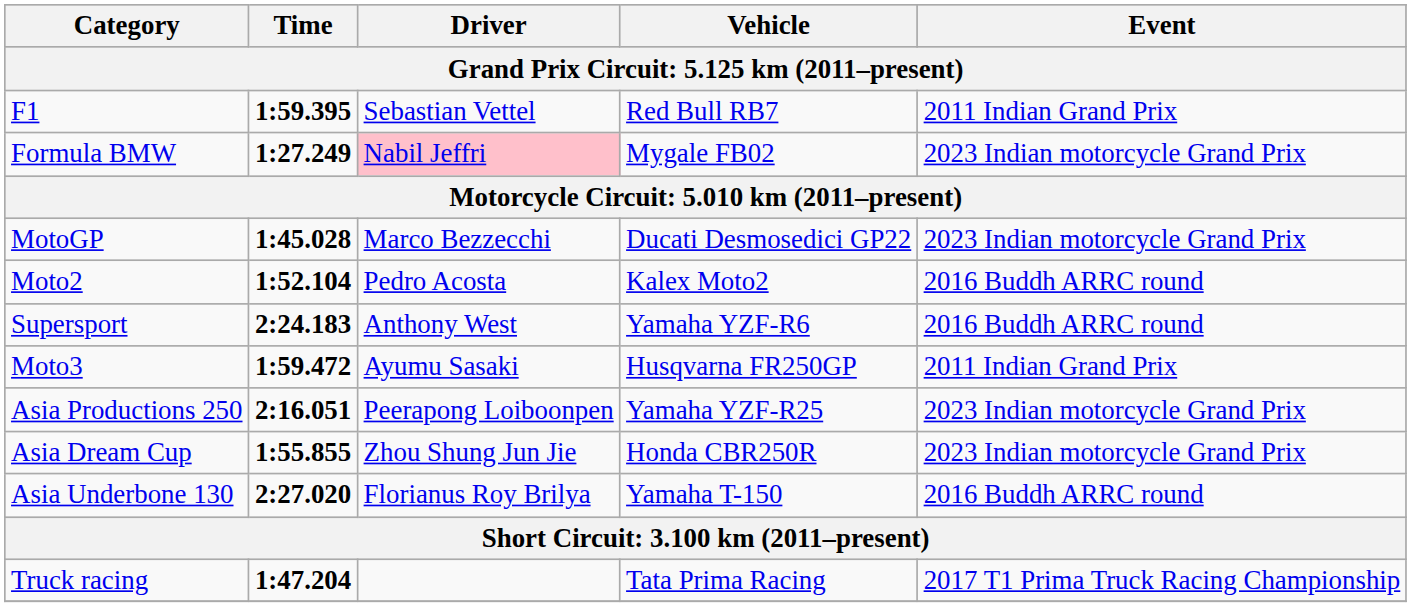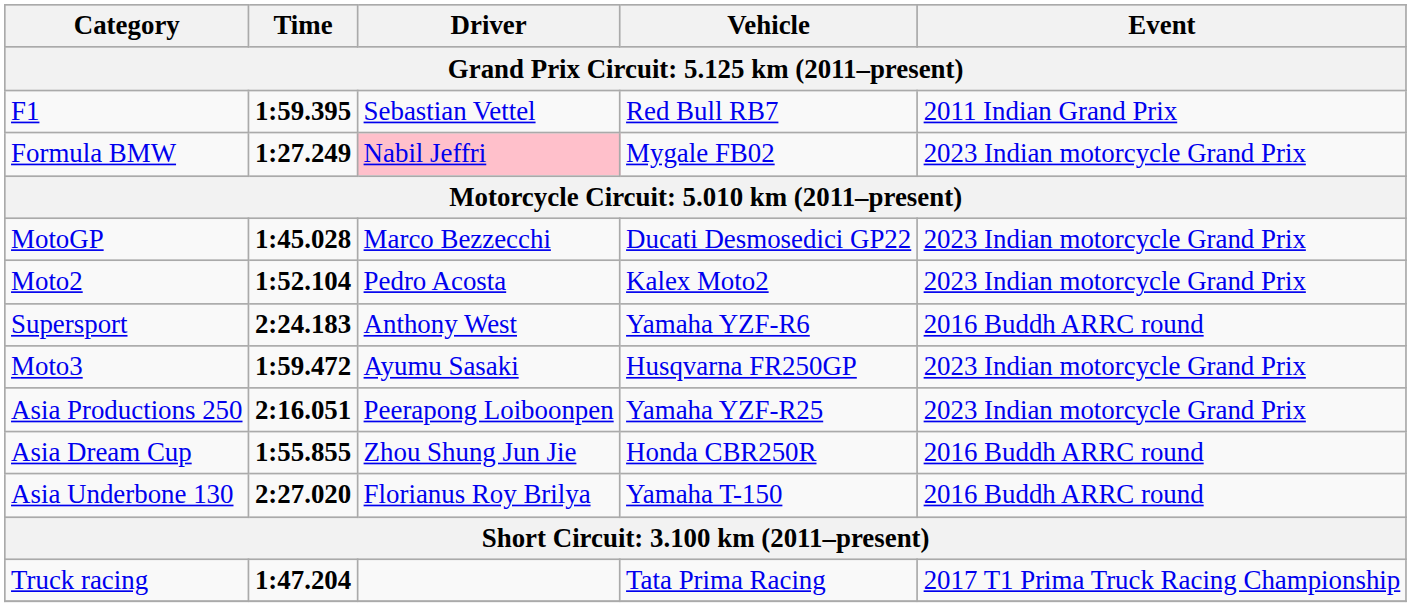Moto2 | Event: 2016 Buddh ARRC round -> 2023 Indian motorcycle Grand Prix
Moto3 | Event: 2011 Indian Grand Prix -> 2023 Indian motorcycle Grand Prix
Asia Dream Cup | Event: 2023 Indian motorcycle Grand Prix -> 2016 Buddh ARRC round
